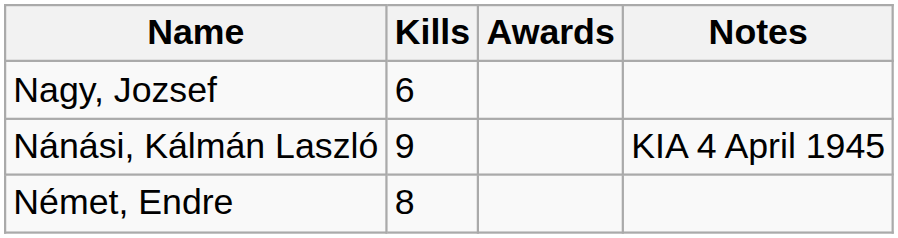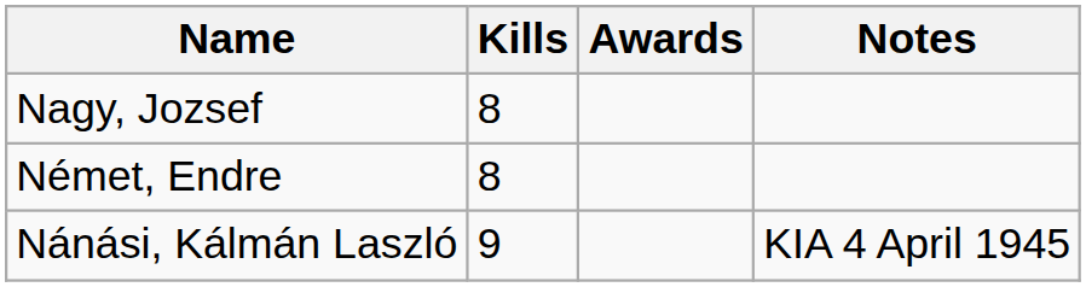Nagy, Jozsef | Kills: 6 -> 8
rows swapped: Nánási, Kálmán Laszló <-> Német, Endre
